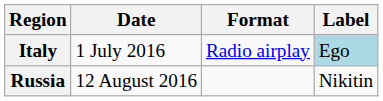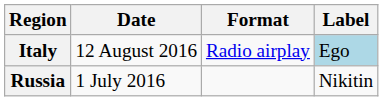Italy | Date: 1 July 2016 -> 12 August 2016
Russia | Date: 12 August 2016 -> 1 July 2016
